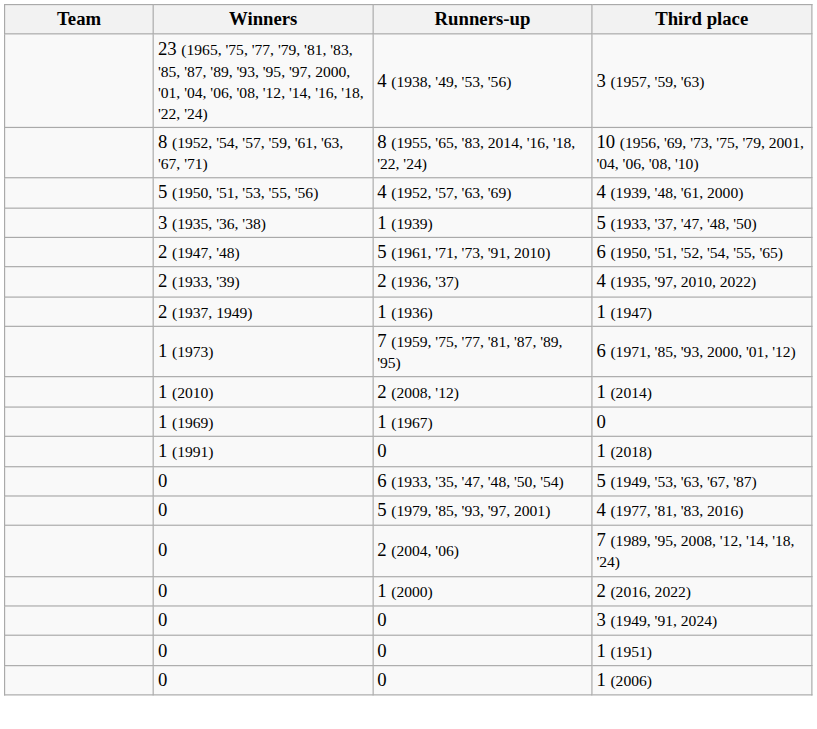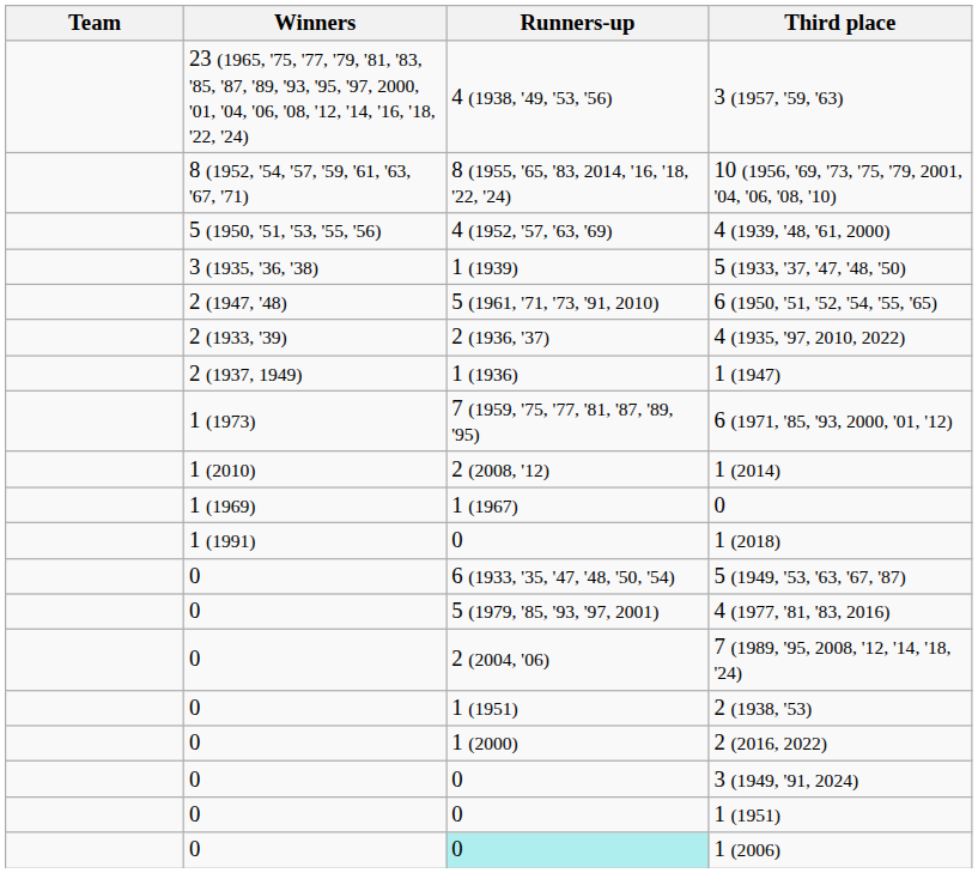+ row: 0 | 1 (1951) | 2 (1938, '53)
1 (2006) | Runners-up: no background -> paleturquoise background
